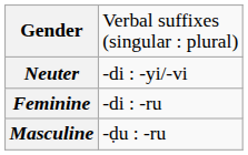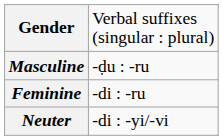rows swapped: Masculine <-> Neuter
